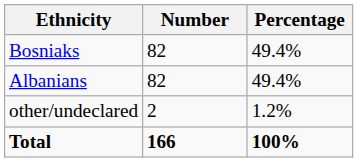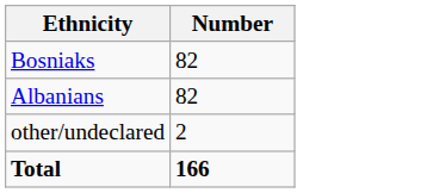- column: Percentage | 49.4% | 49.4% | 1.2% | 100%
